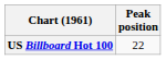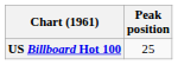US Billboard Hot 100 | Peak position: 22 -> 25
